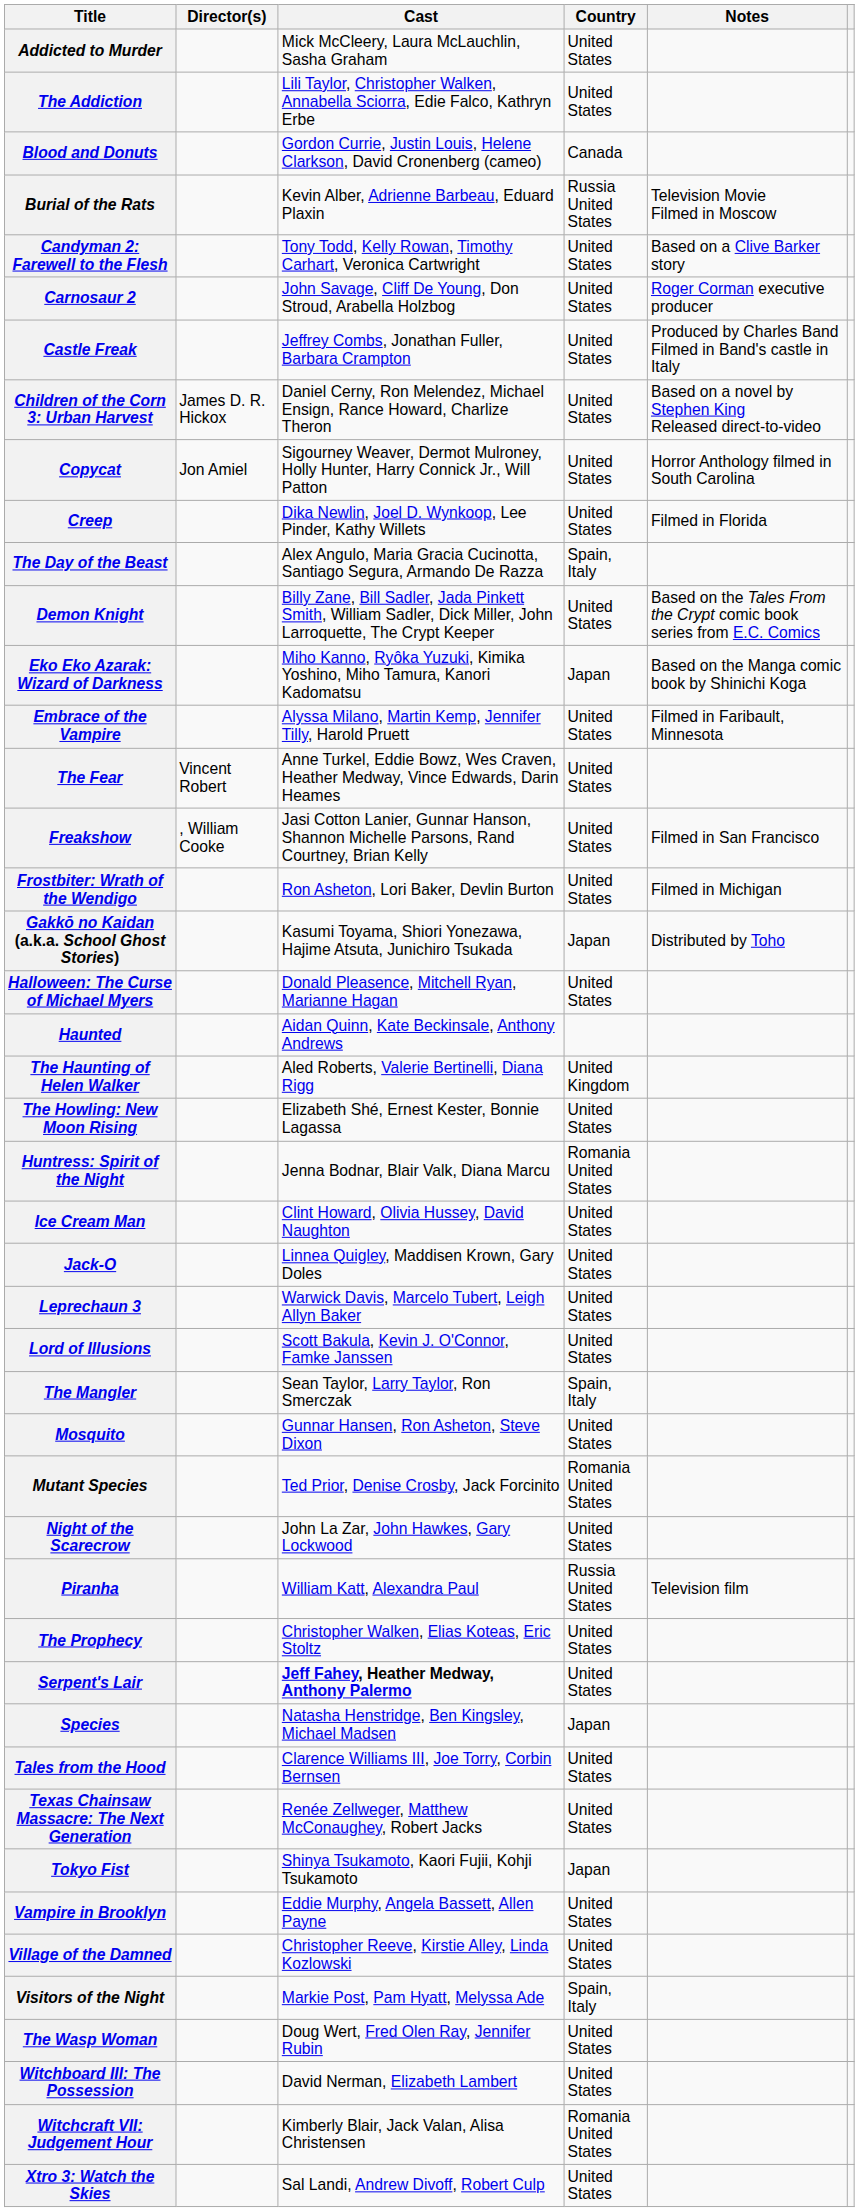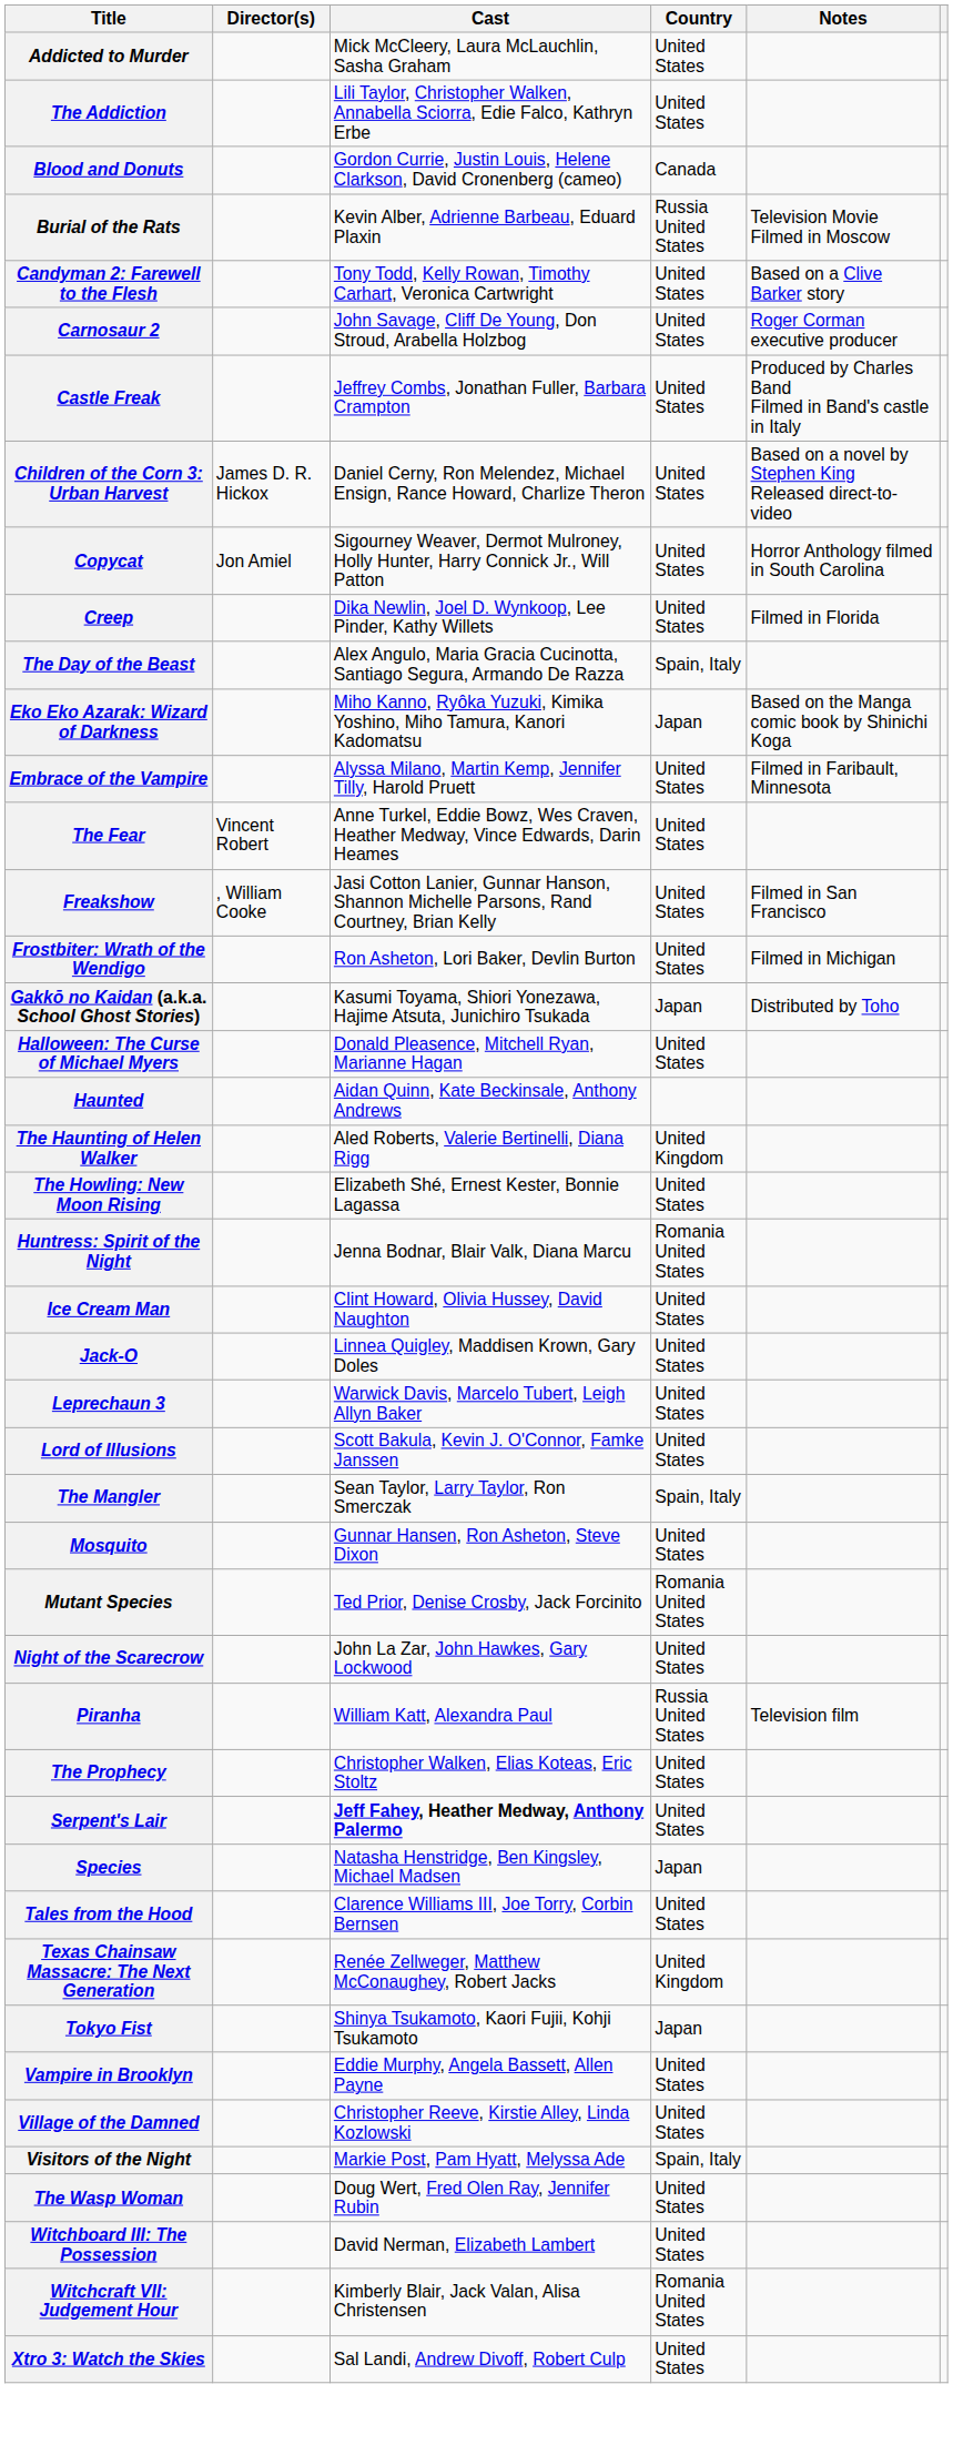- row: Demon Knight | Billy Zane, Bill Sadler, Jada Pinkett Smith, William Sadler, Dick Miller, John Larroquette, The Crypt Keeper | United States | Based on the Tales From the Crypt comic book series from E.C. Comics
Texas Chainsaw Massacre: The Next Generation | Country: United States -> United Kingdom
